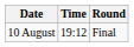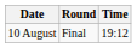columns swapped: Time <-> Round
